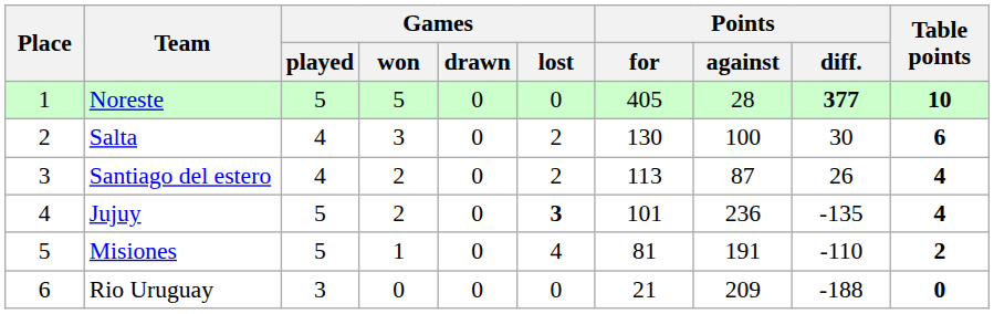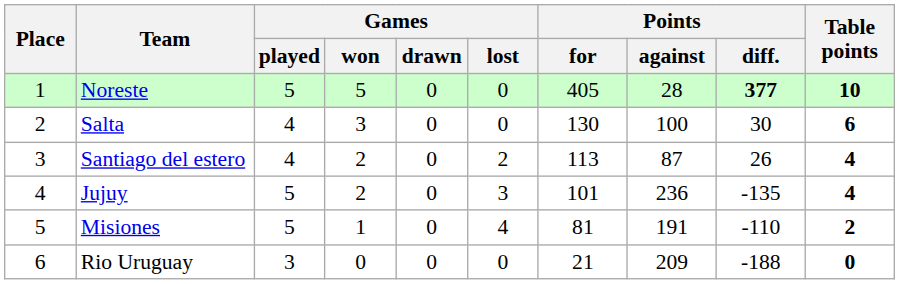Salta | Games / lost: 2 -> 0
Jujuy | Games / lost: bold -> normal
